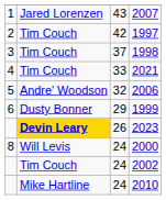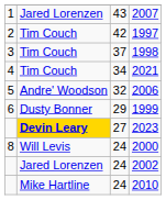2021 | column 3: 33 -> 34
2023 | column 3: 26 -> 27
2002 | column 2: Tim Couch -> Jared Lorenzen
